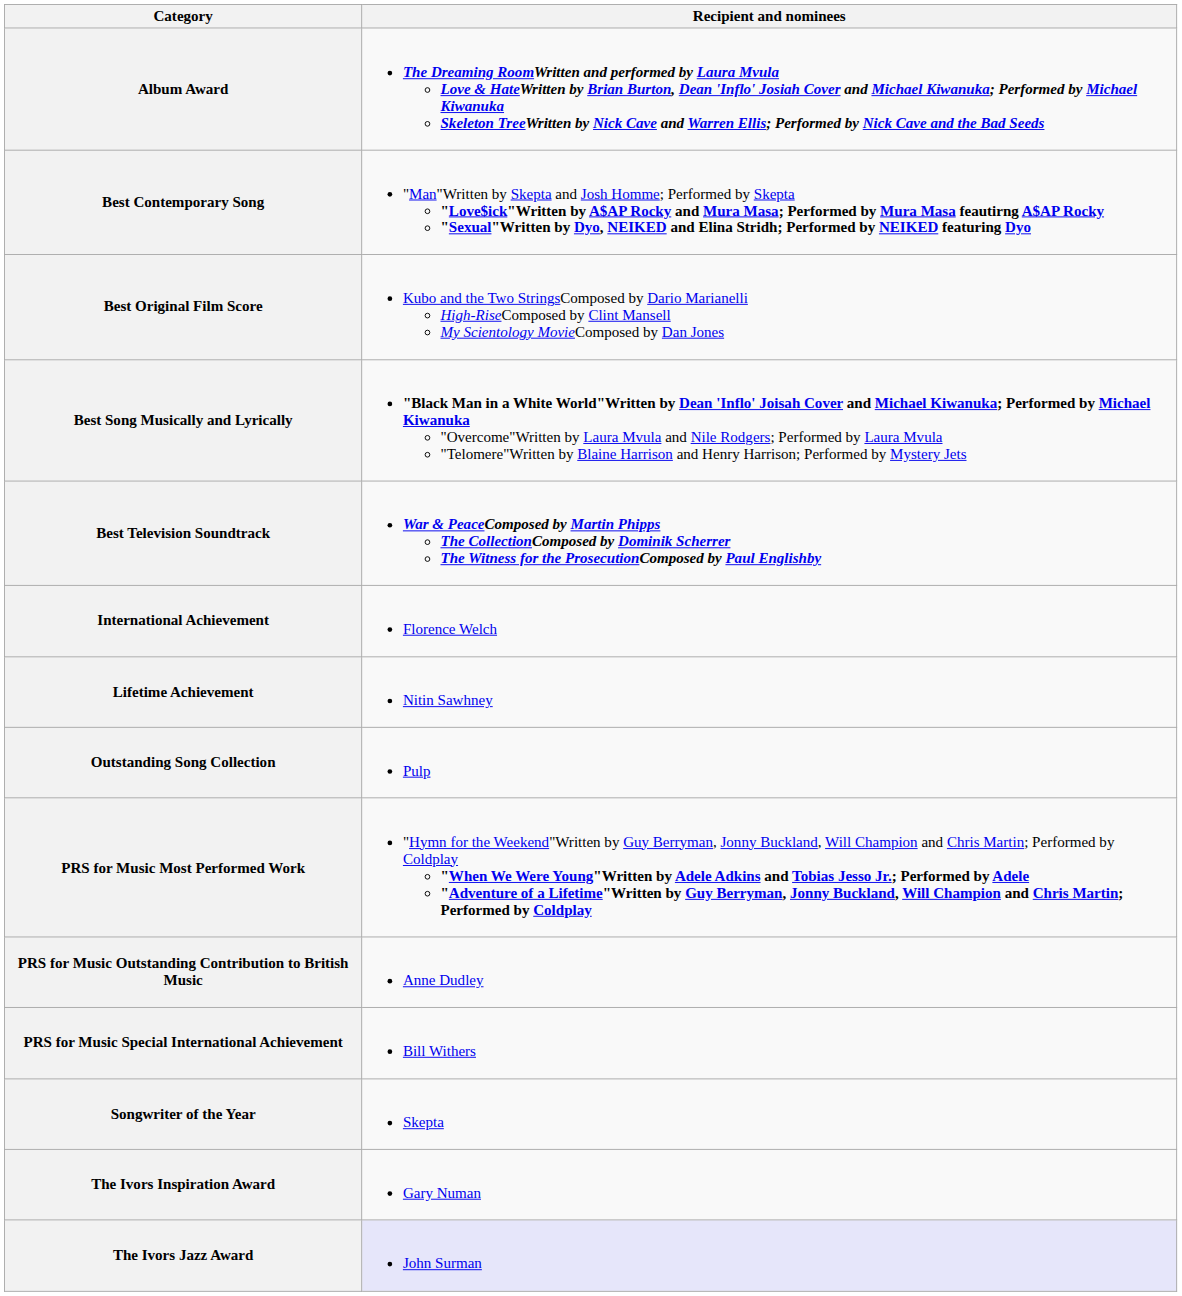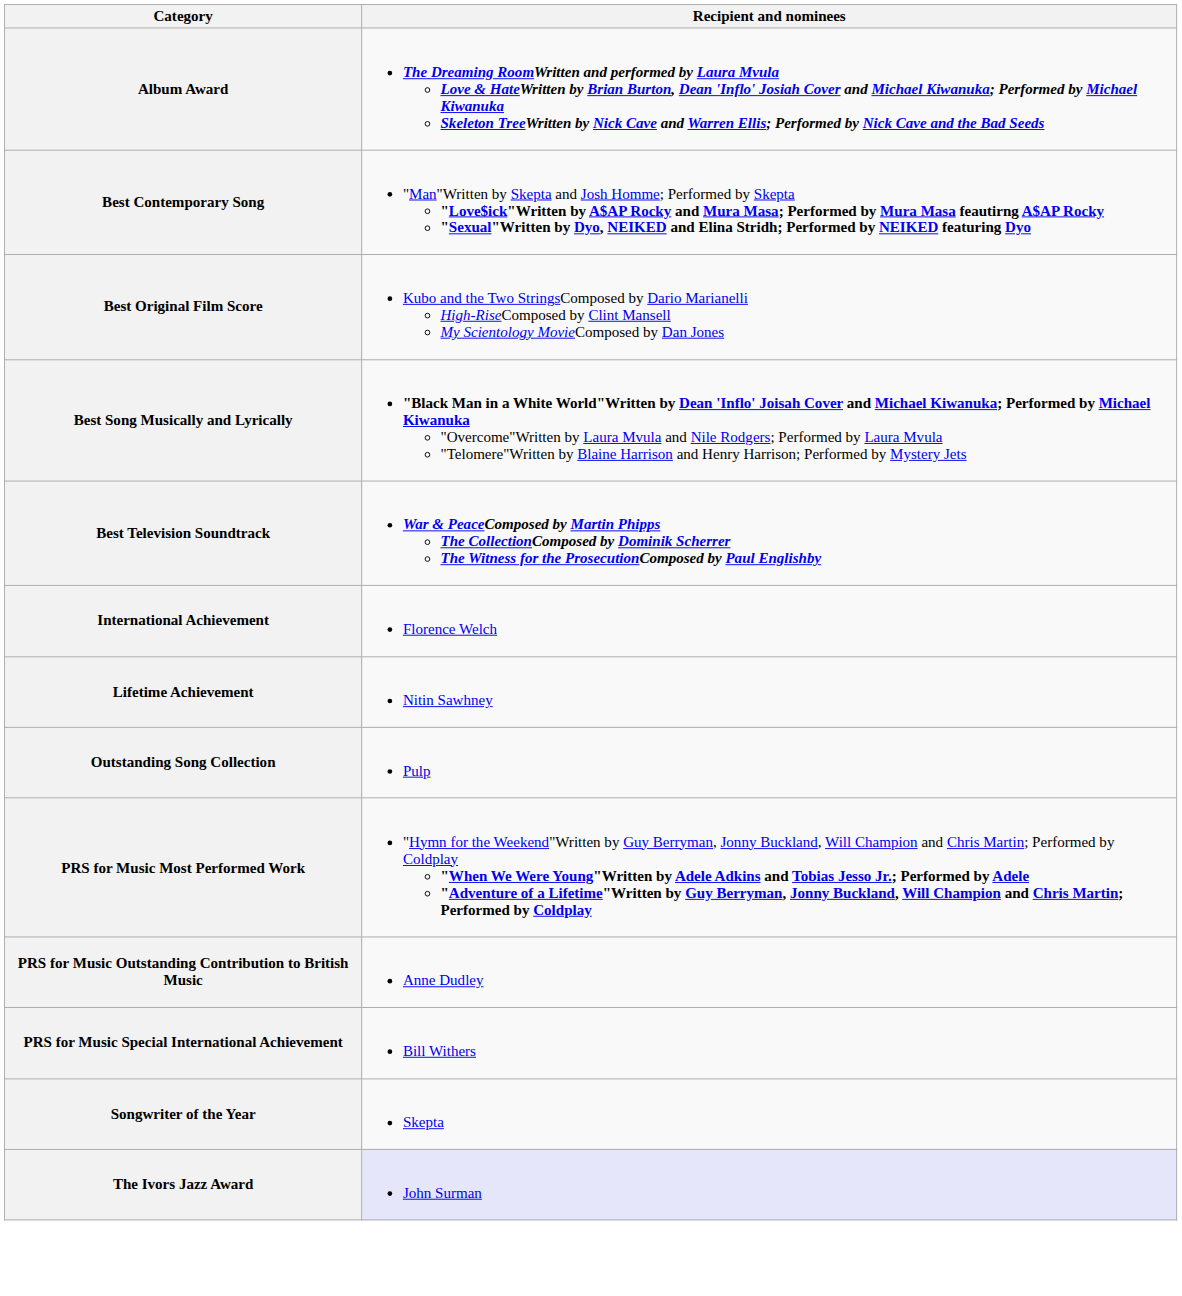- row: The Ivors Inspiration Award | Gary Numan
